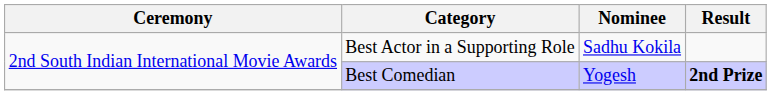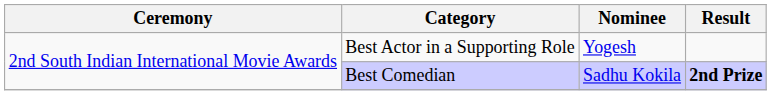Best Actor in a Supporting Role | Nominee: Sadhu Kokila -> Yogesh
Best Comedian | Nominee: Yogesh -> Sadhu Kokila
